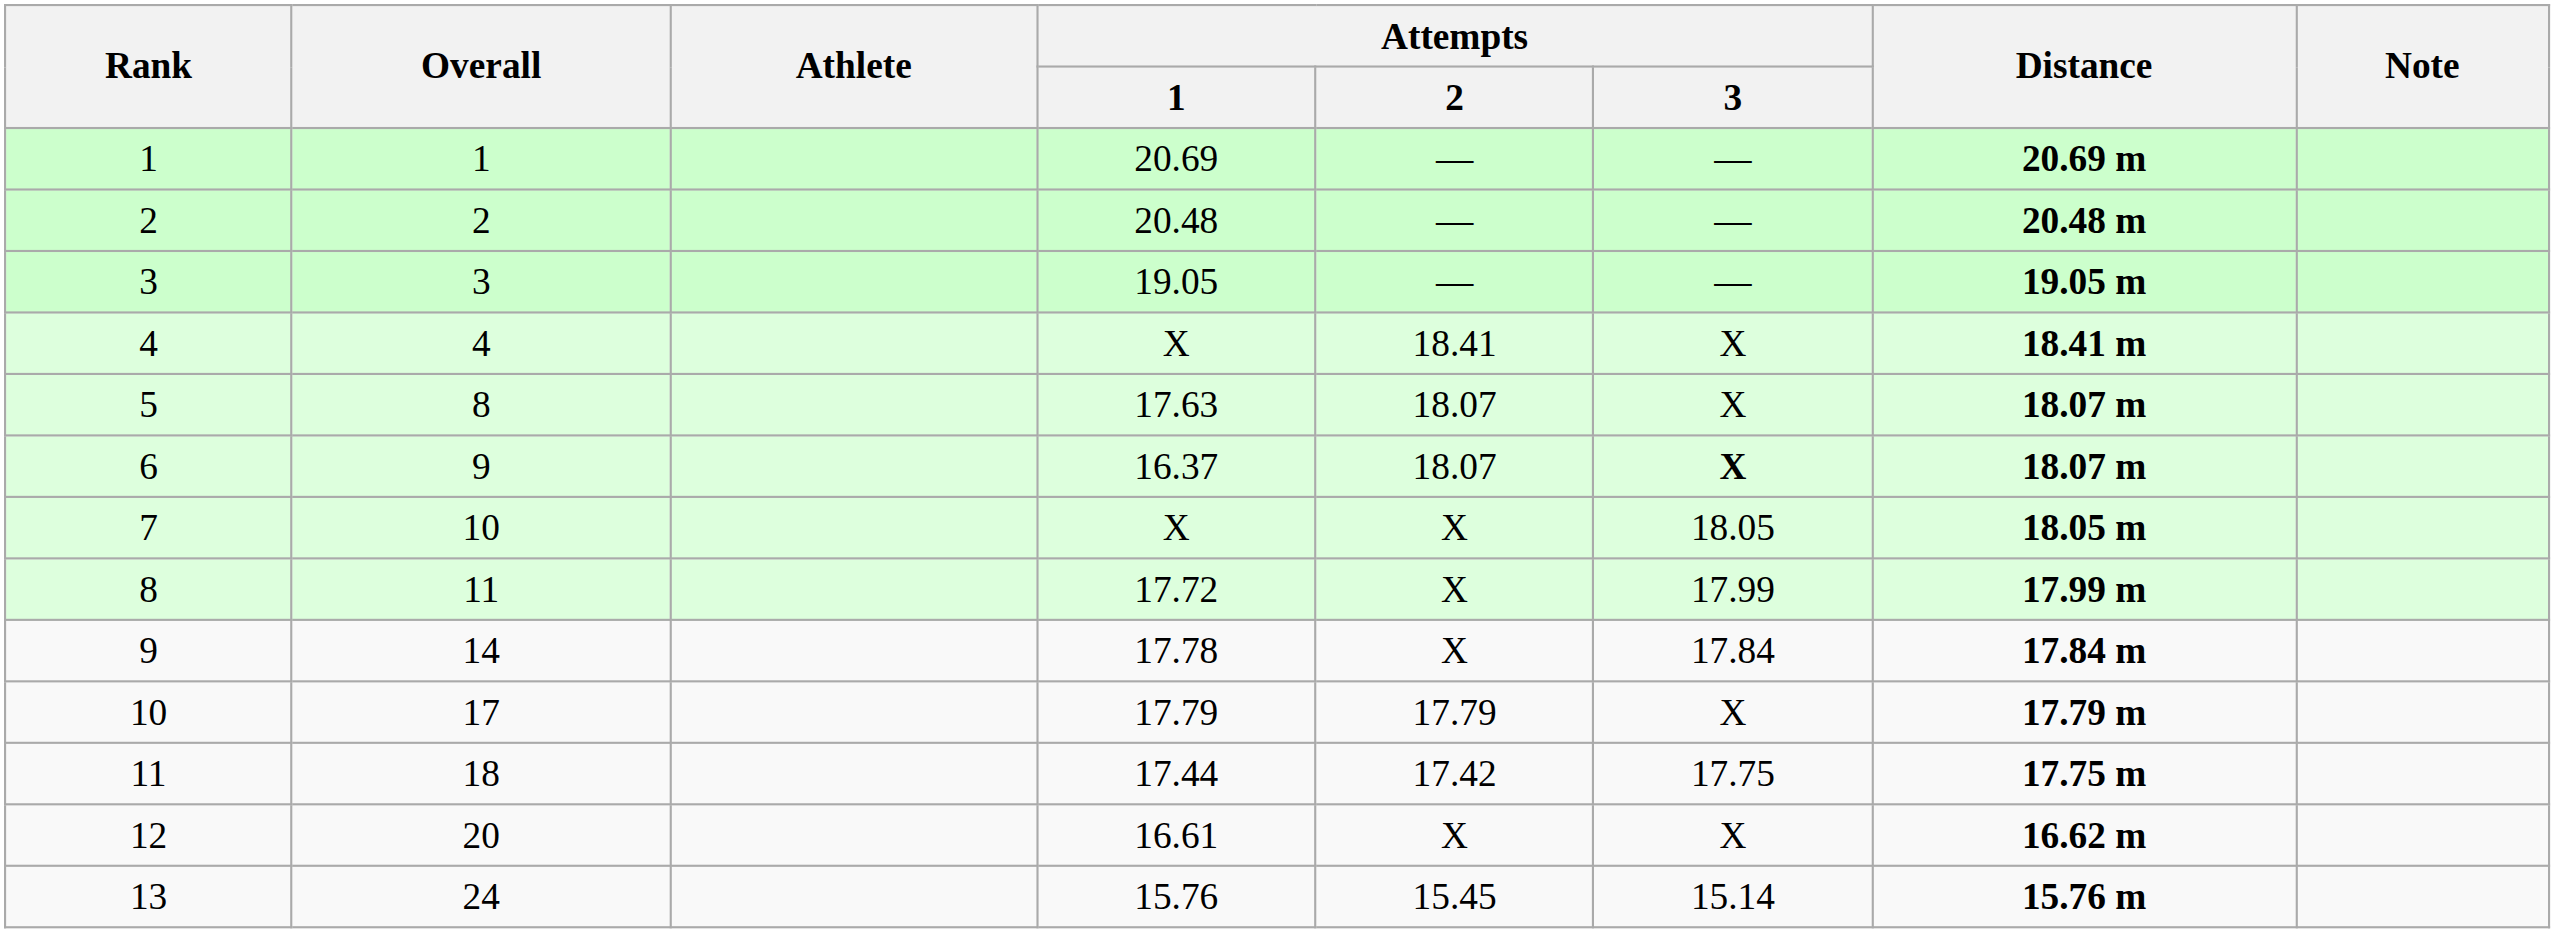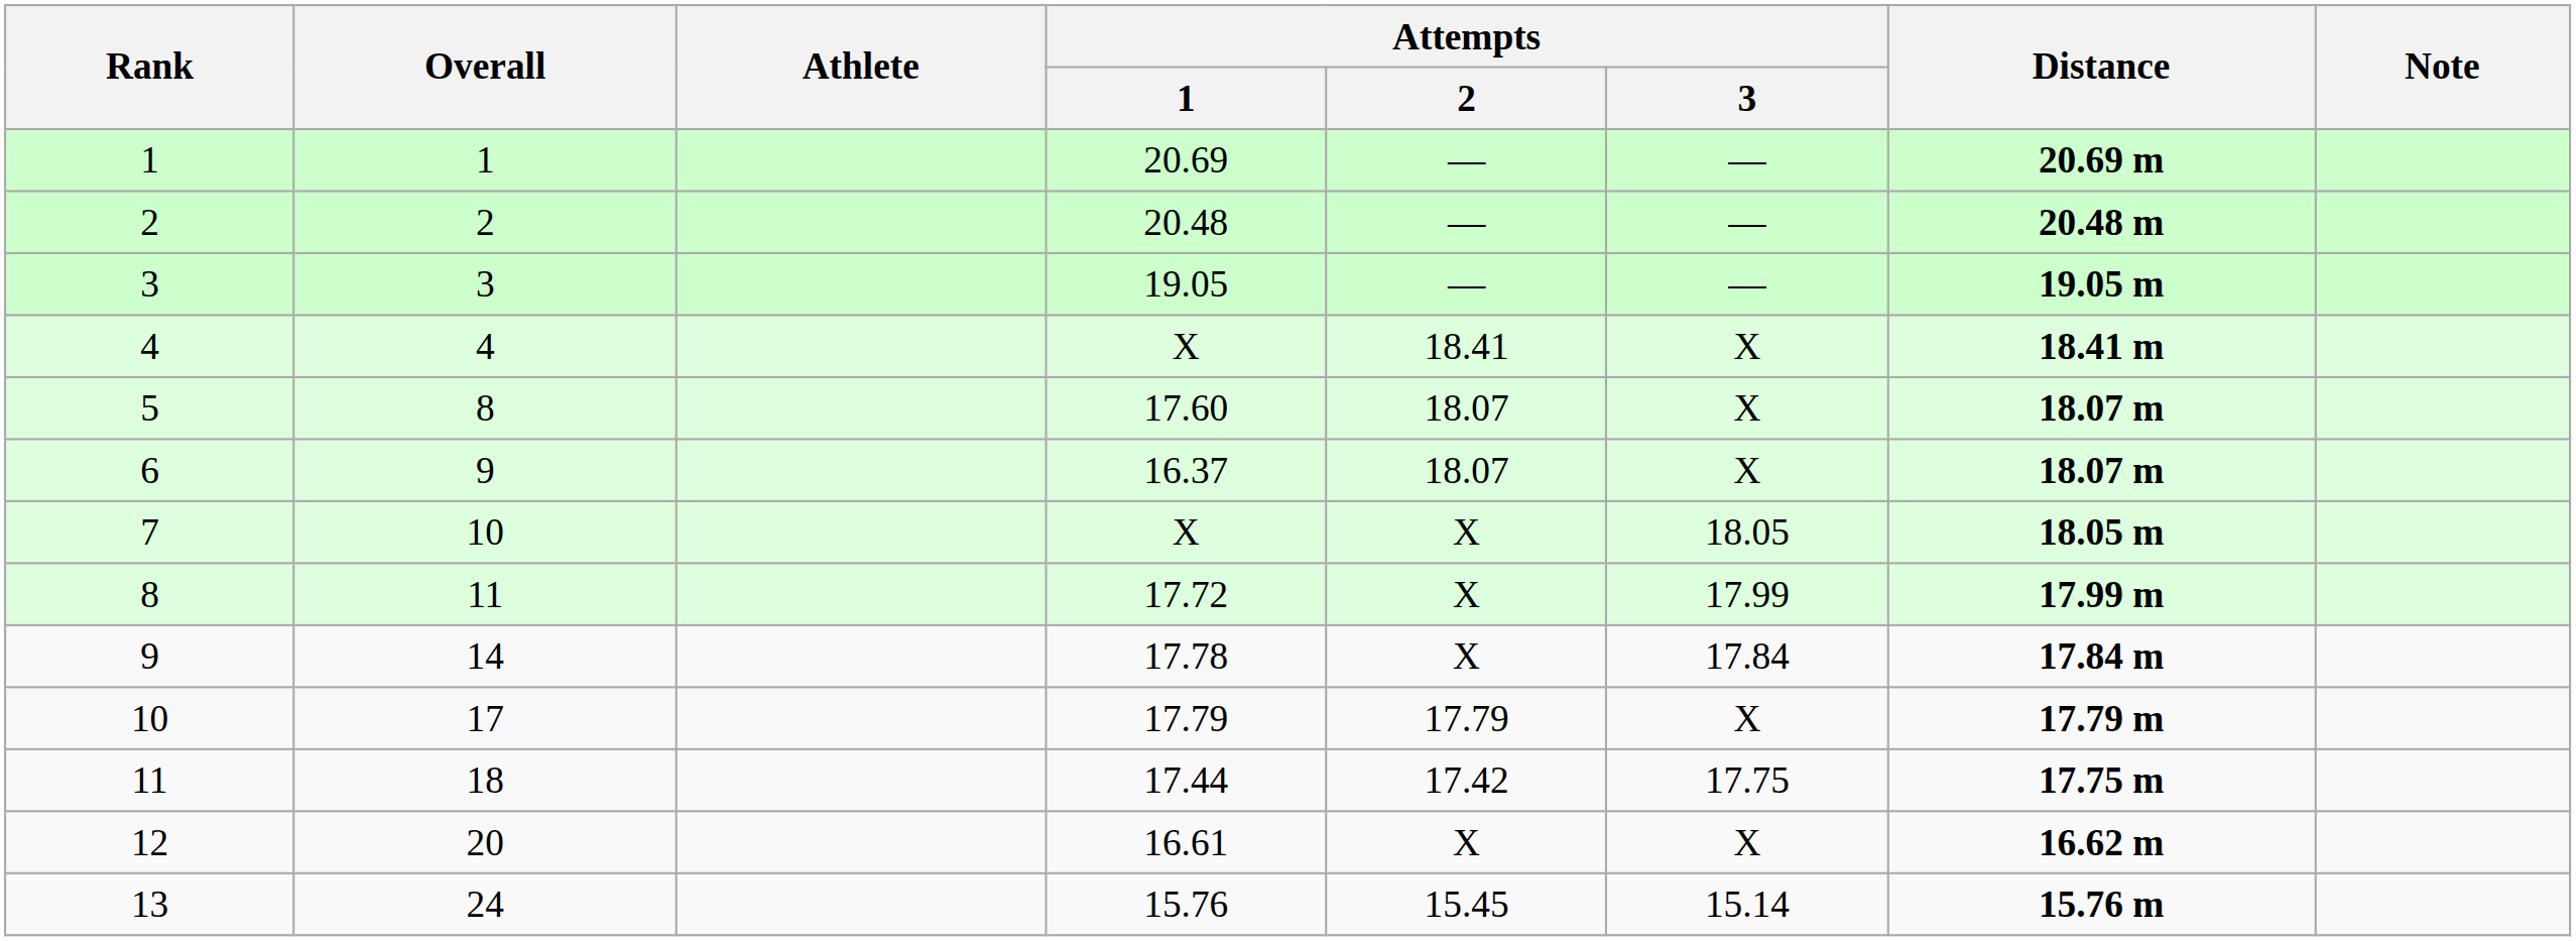5 | Attempts / 1: 17.63 -> 17.60
6 | Attempts / 3: bold -> normal
